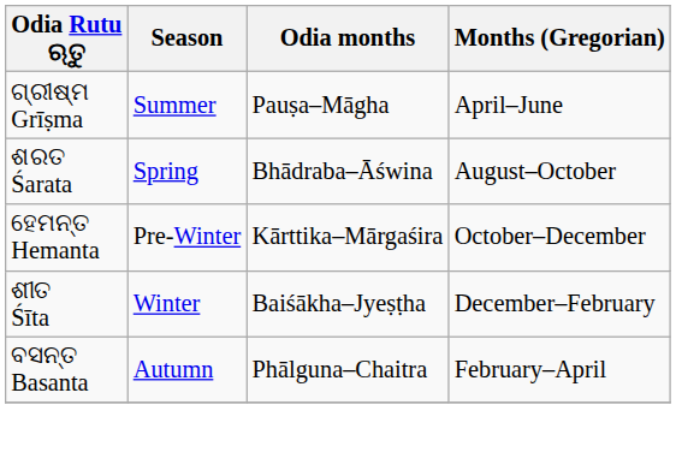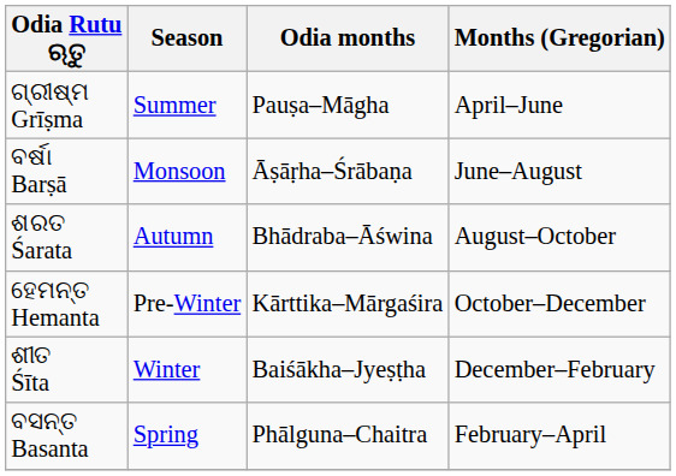+ row: ବର୍ଷା Barṣā | Monsoon | Āṣāṛha–Śrābaṇa | June–August
ଶରତ Śarata | Season: Spring -> Autumn
ବସନ୍ତ Basanta | Season: Autumn -> Spring
